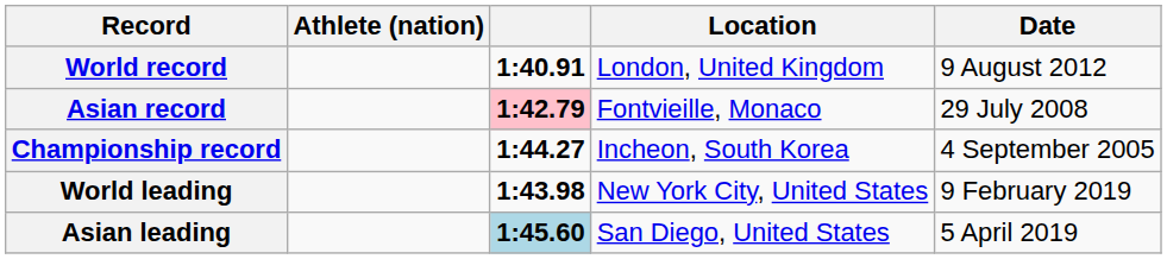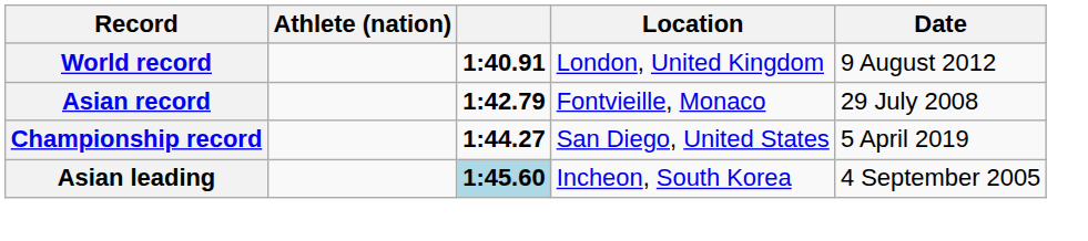Asian record | column 3: pink background -> no background
Championship record | Location: Incheon, South Korea -> San Diego, United States
Championship record | Date: 4 September 2005 -> 5 April 2019
- row: World leading | 1:43.98 | New York City, United States | 9 February 2019
Asian leading | Location: San Diego, United States -> Incheon, South Korea
Asian leading | Date: 5 April 2019 -> 4 September 2005
